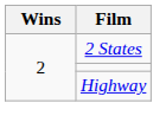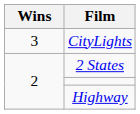+ row: 3 | CityLights
